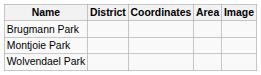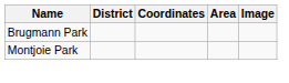- row: Wolvendael Park
